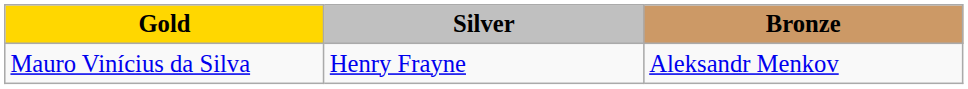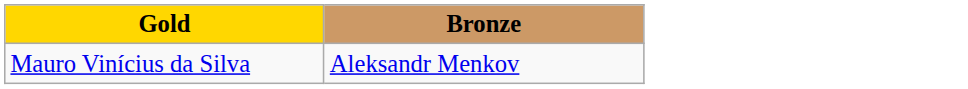- column: Silver | Henry Frayne
